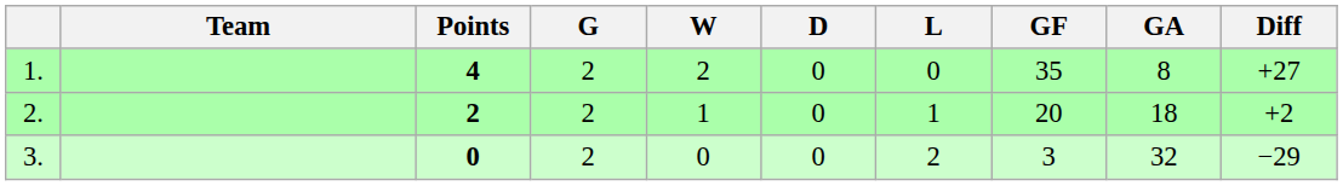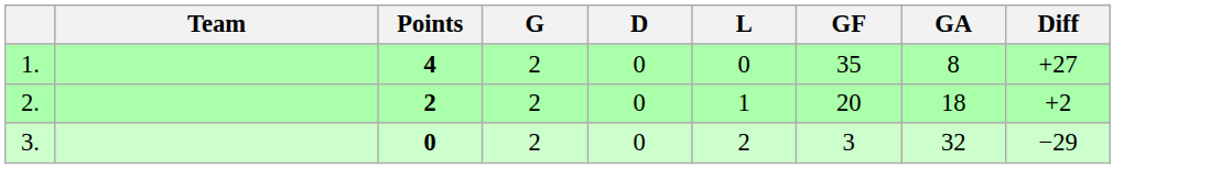- column: W | 2 | 1 | 0
